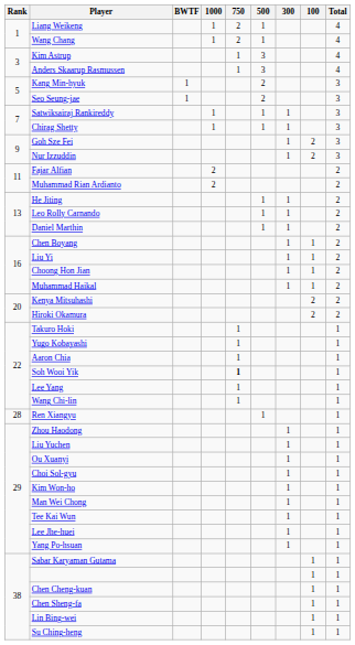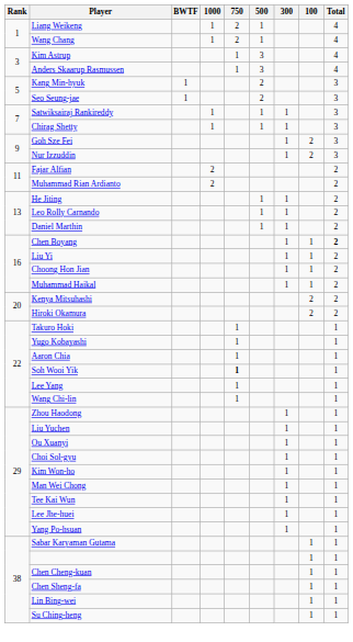Chen Boyang | Total: normal -> bold
- row: 28 | Ren Xiangyu | 1 | 1
